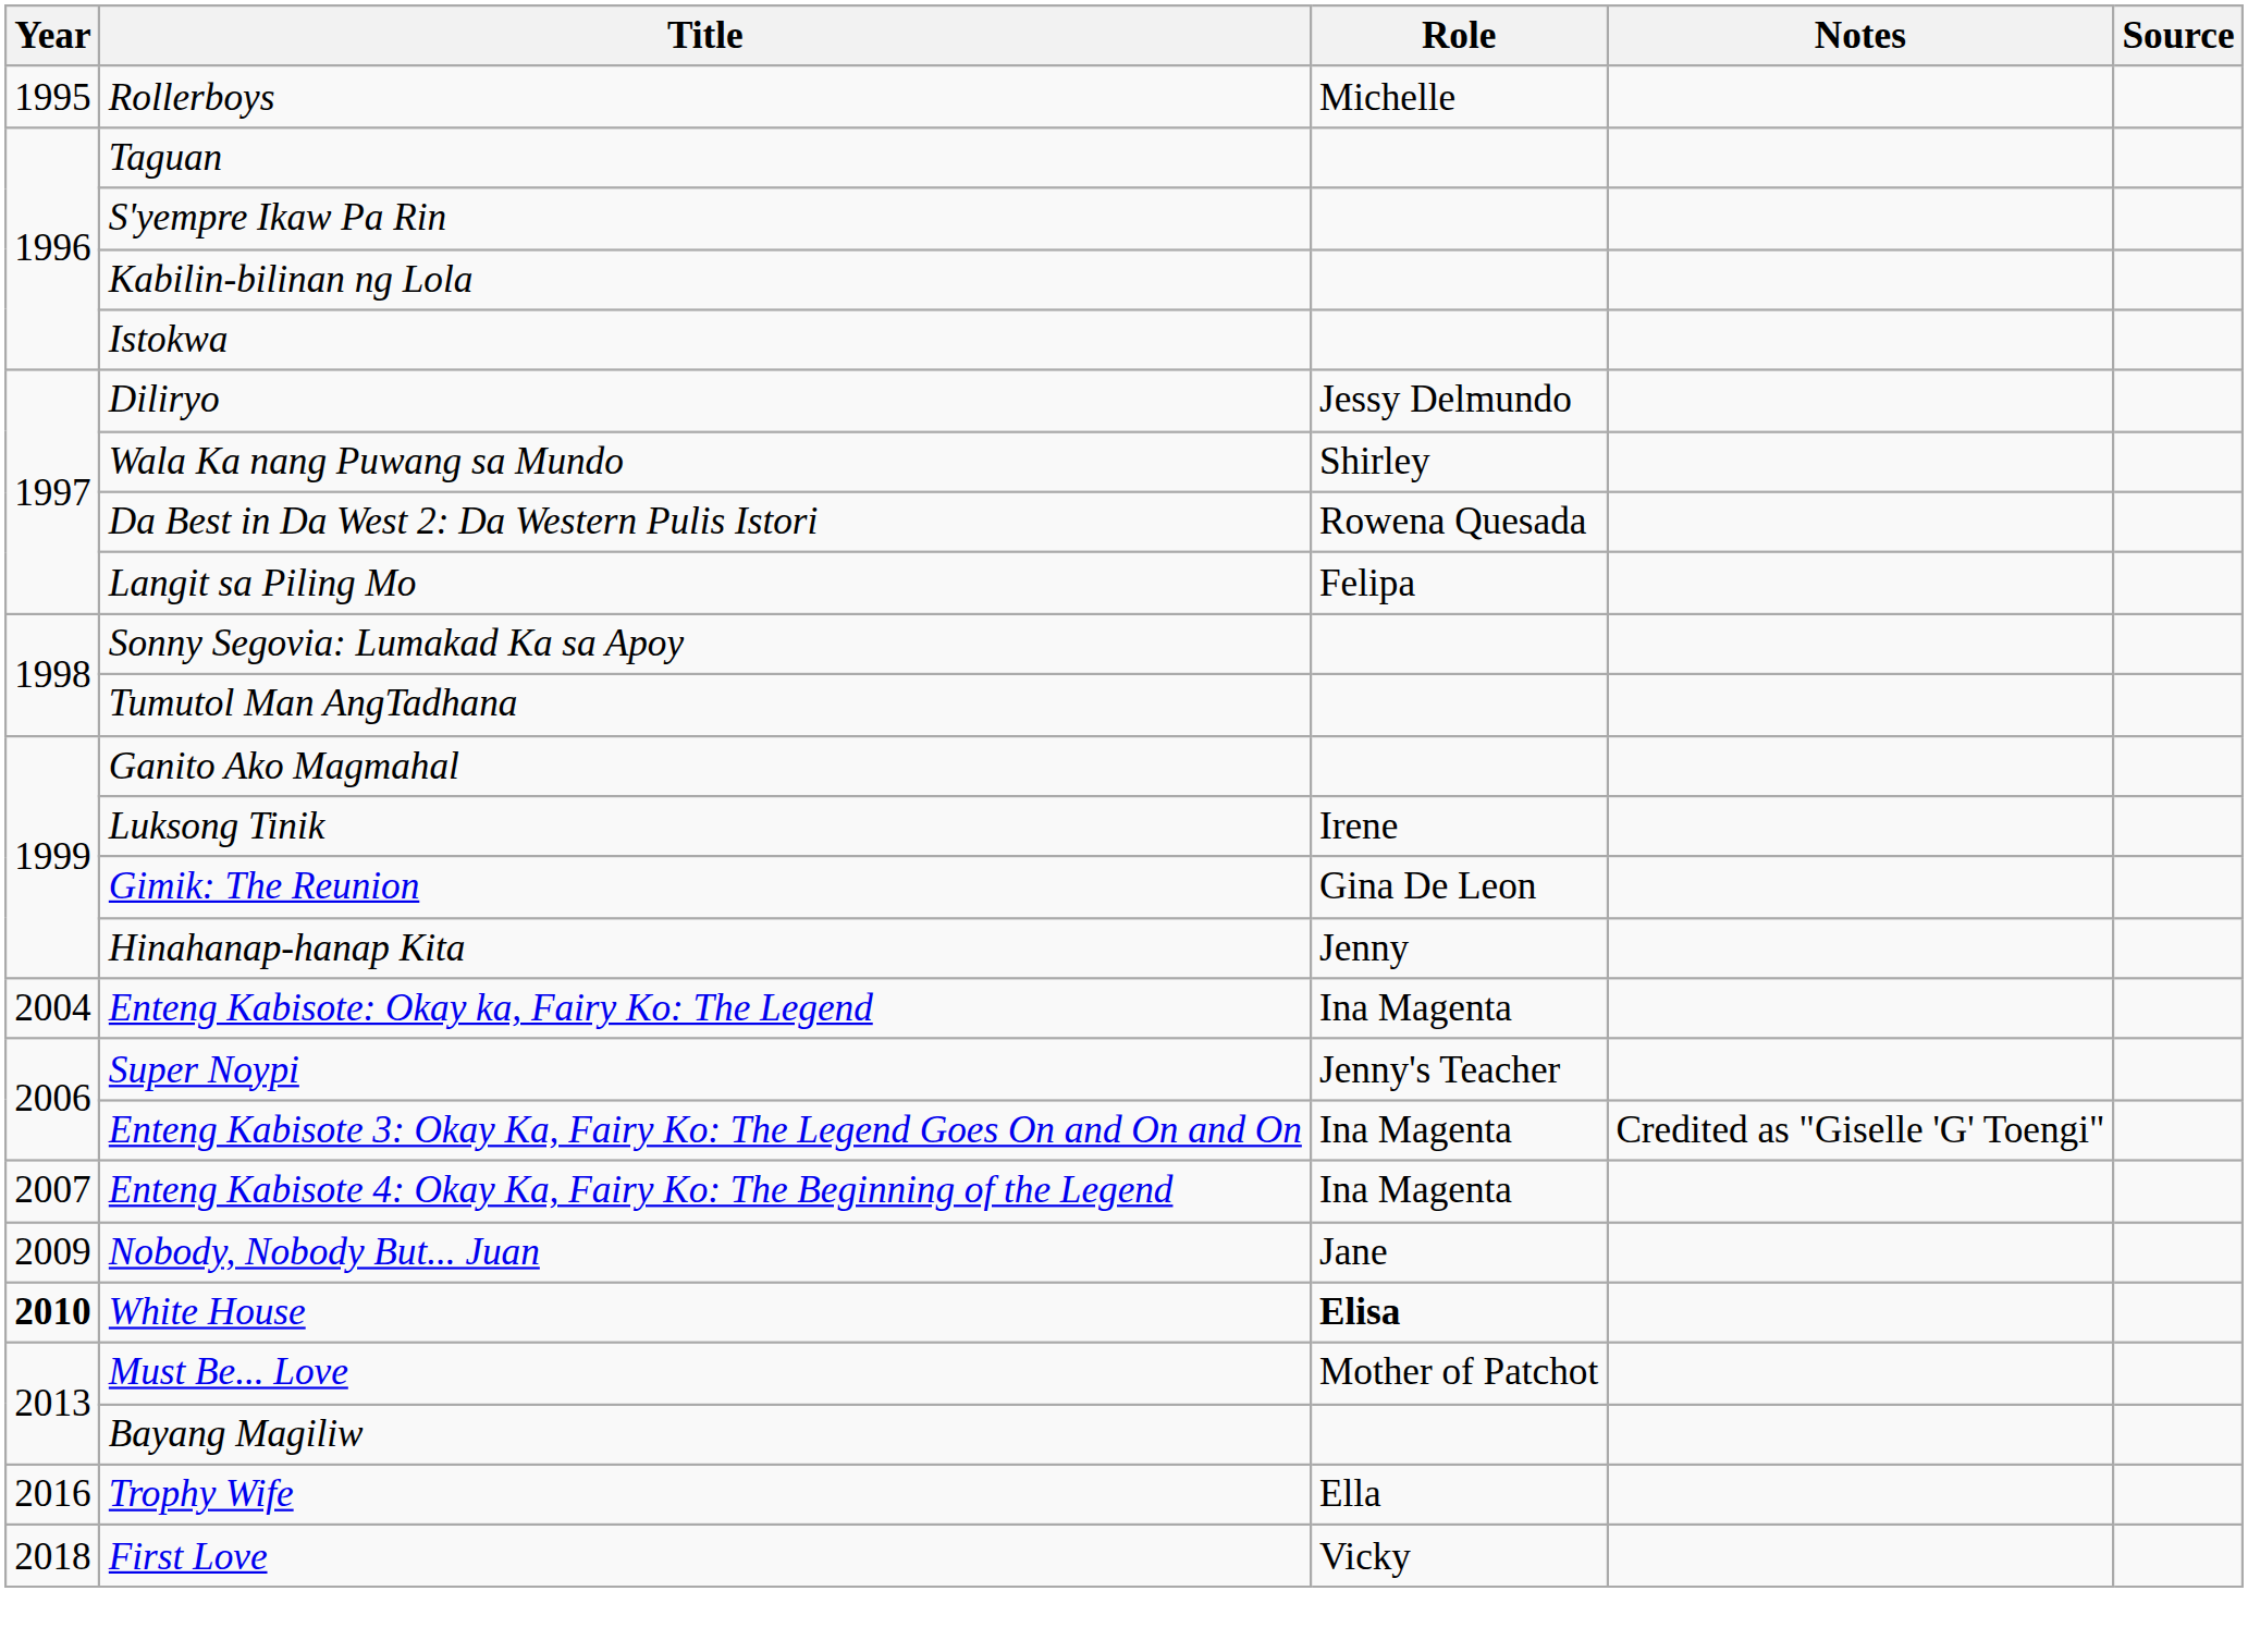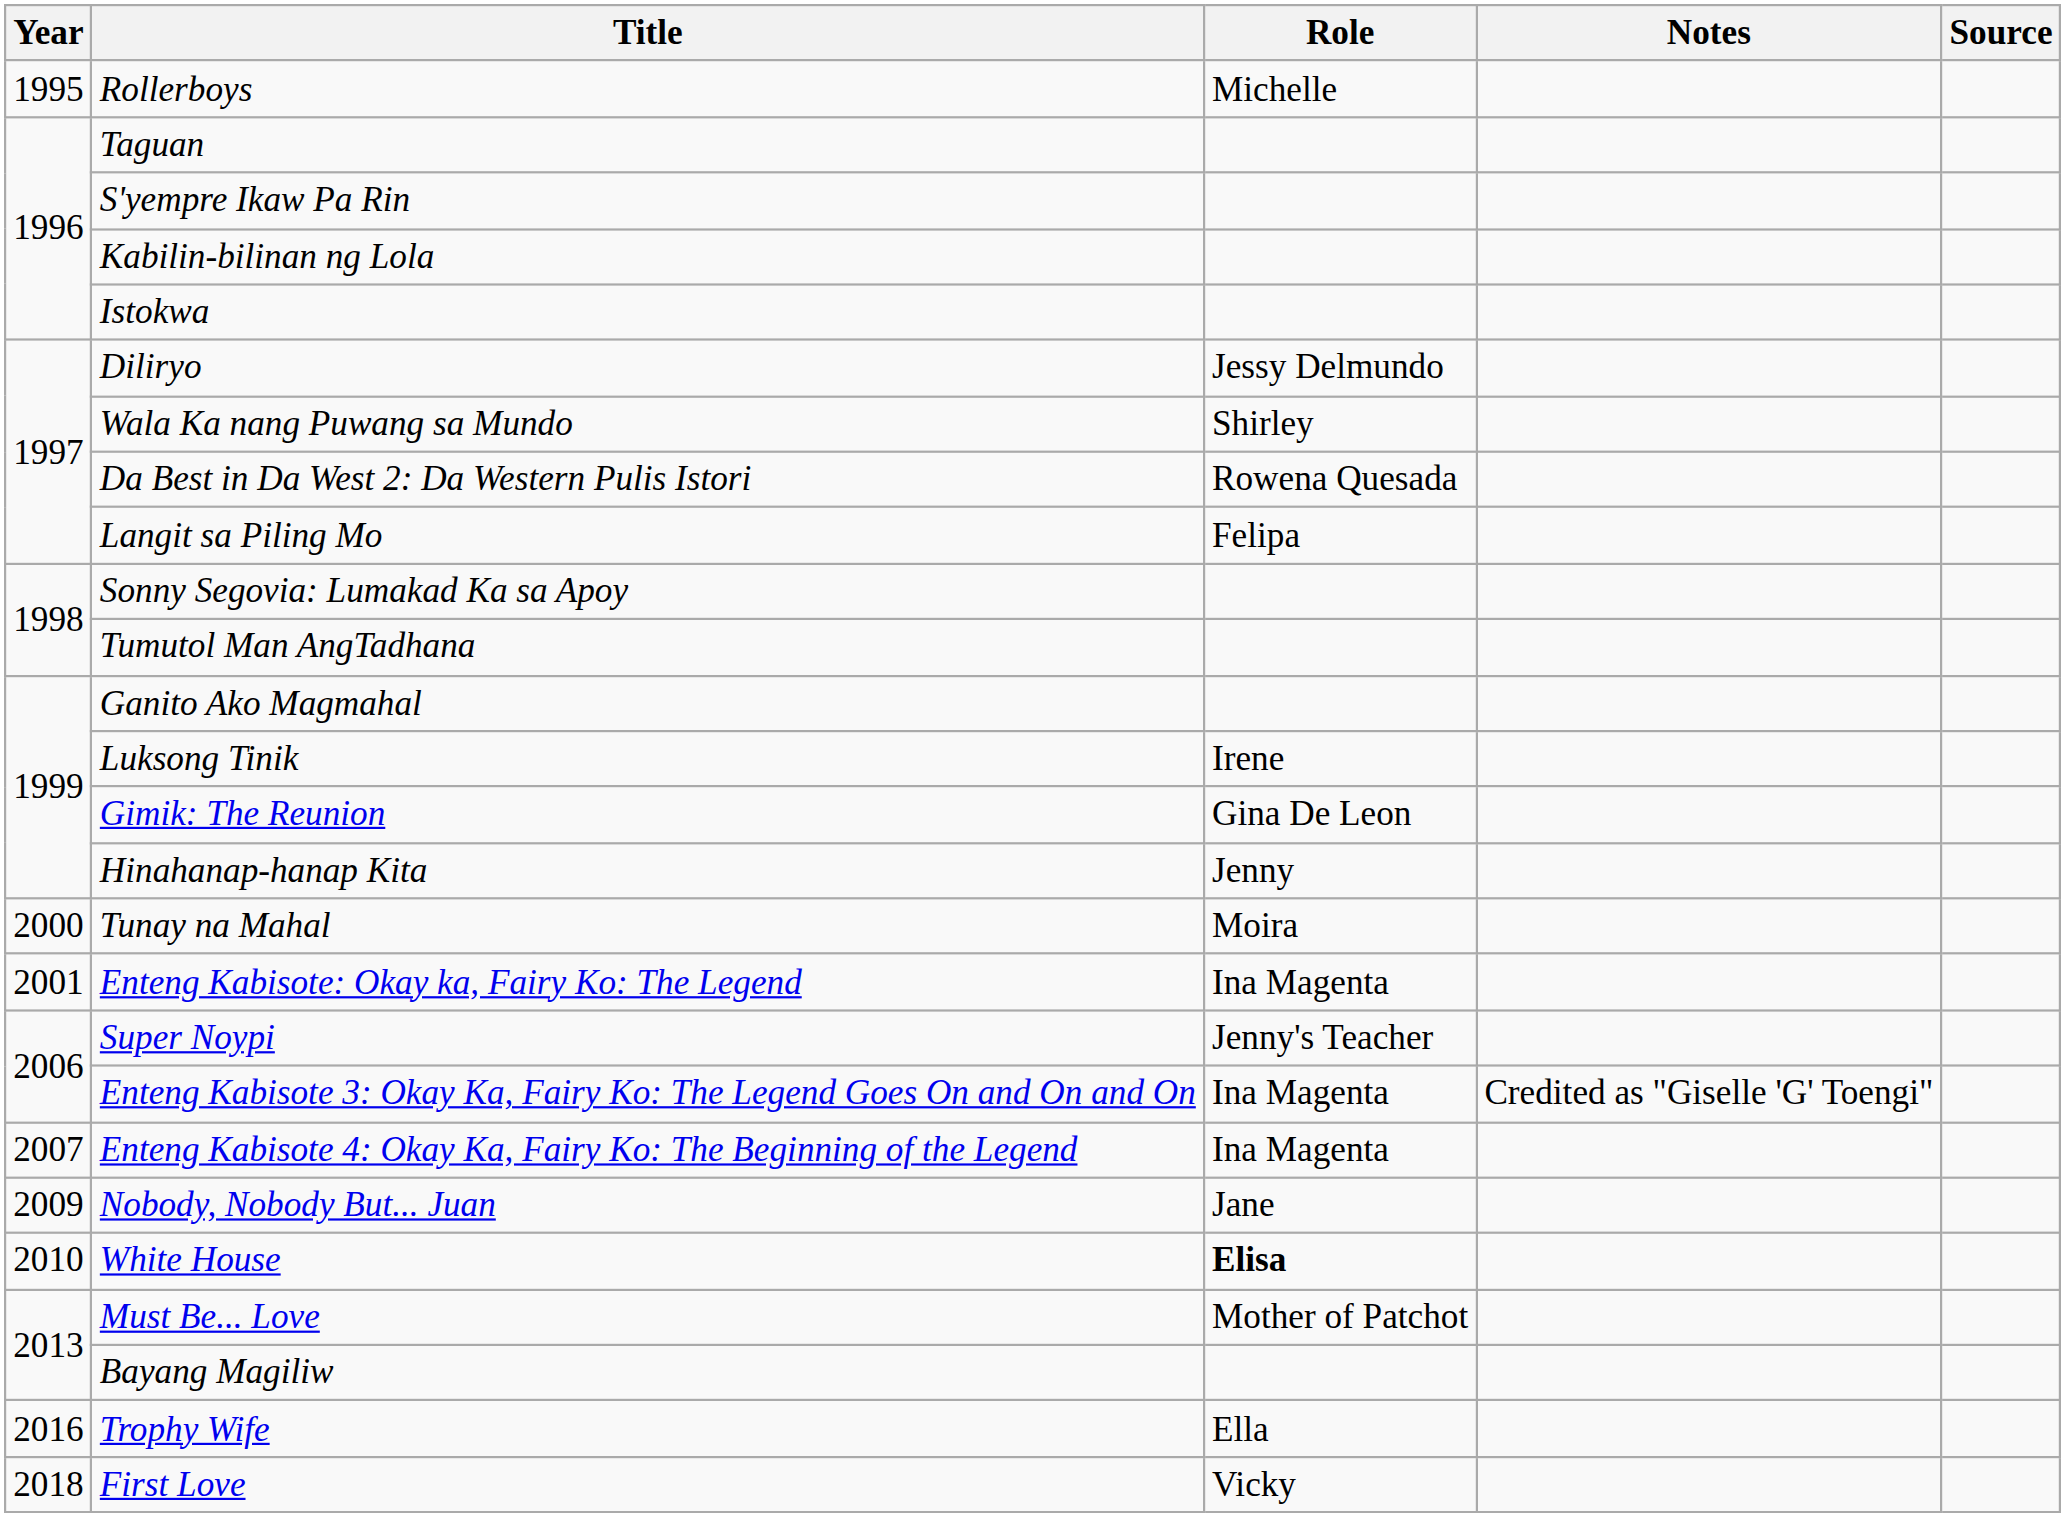+ row: 2000 | Tunay na Mahal | Moira
Enteng Kabisote: Okay ka, Fairy Ko: The Legend | Year: 2004 -> 2001
White House | Year: bold -> normal
